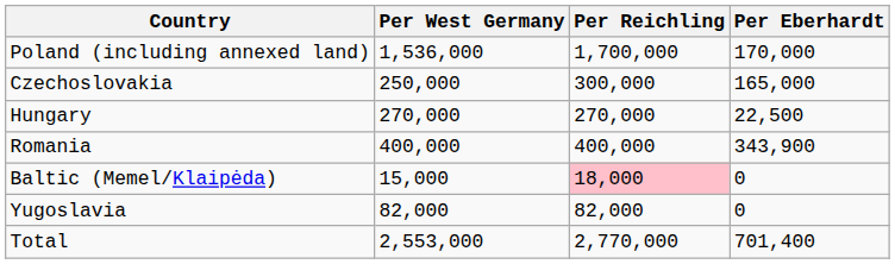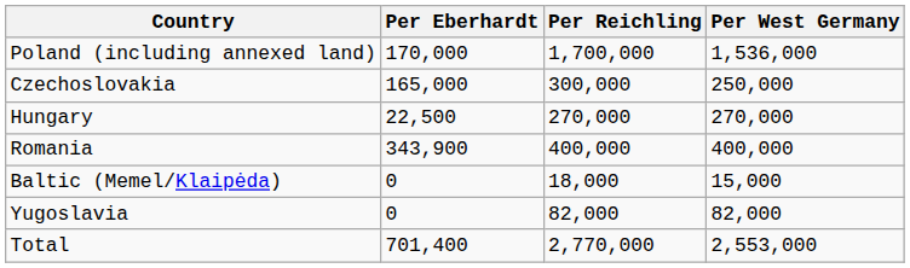columns swapped: Per West Germany <-> Per Eberhardt
Baltic (Memel/Klaipėda) | Per Reichling: pink background -> no background
